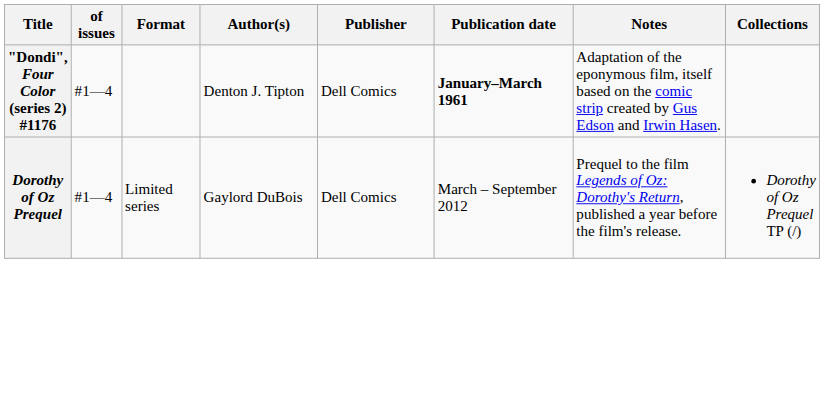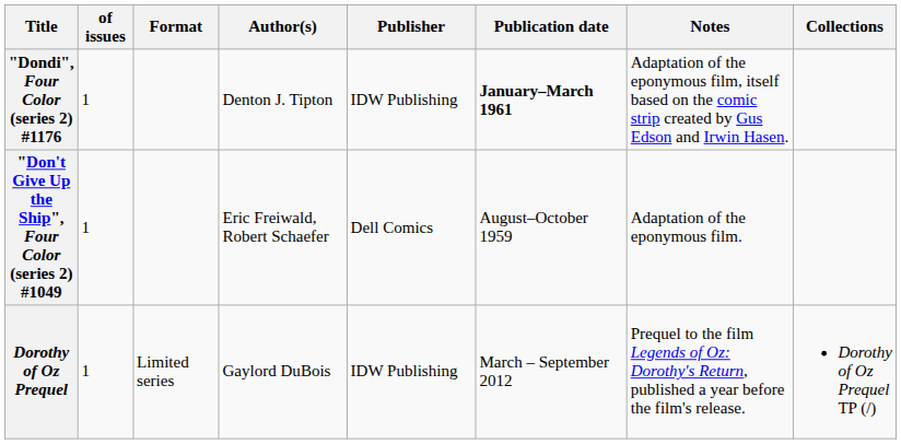"Dondi", Four Color (series 2) #1176 | of issues: #1—4 -> 1
"Dondi", Four Color (series 2) #1176 | Publisher: Dell Comics -> IDW Publishing
+ row: "Don't Give Up the Ship", Four Color (series 2) #1049 | 1 | Eric Freiwald, Robert Schaefer | Dell Comics | August–October 1959 | Adaptation of the eponymous film.
Dorothy of Oz Prequel | of issues: #1—4 -> 1
Dorothy of Oz Prequel | Publisher: Dell Comics -> IDW Publishing
